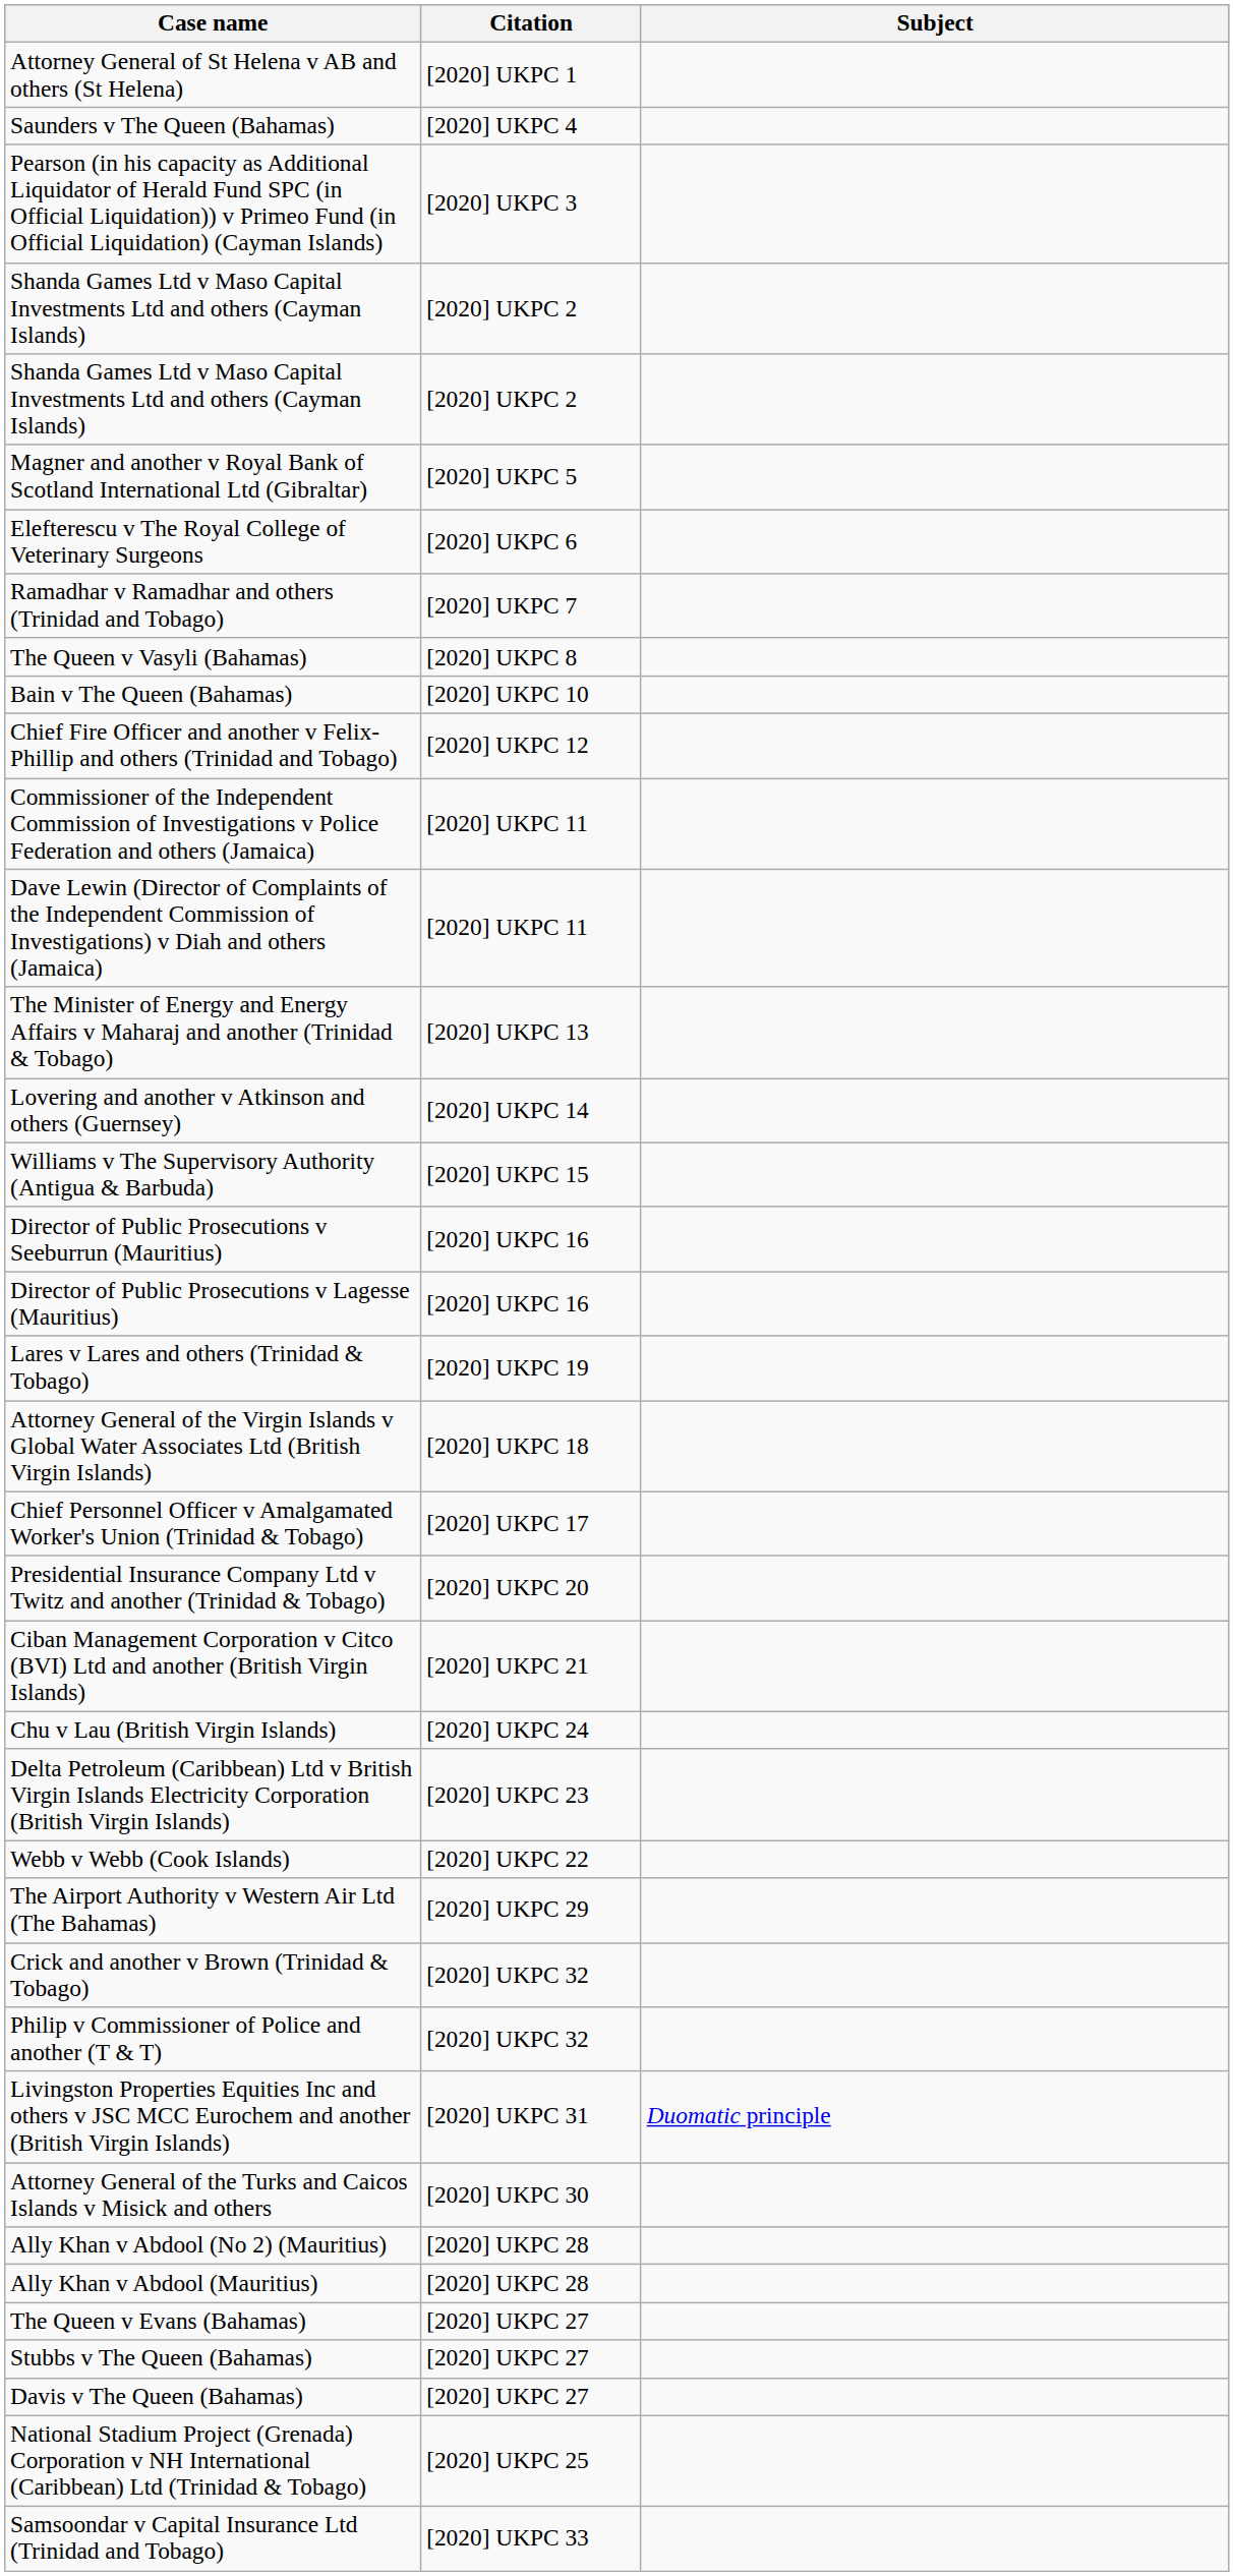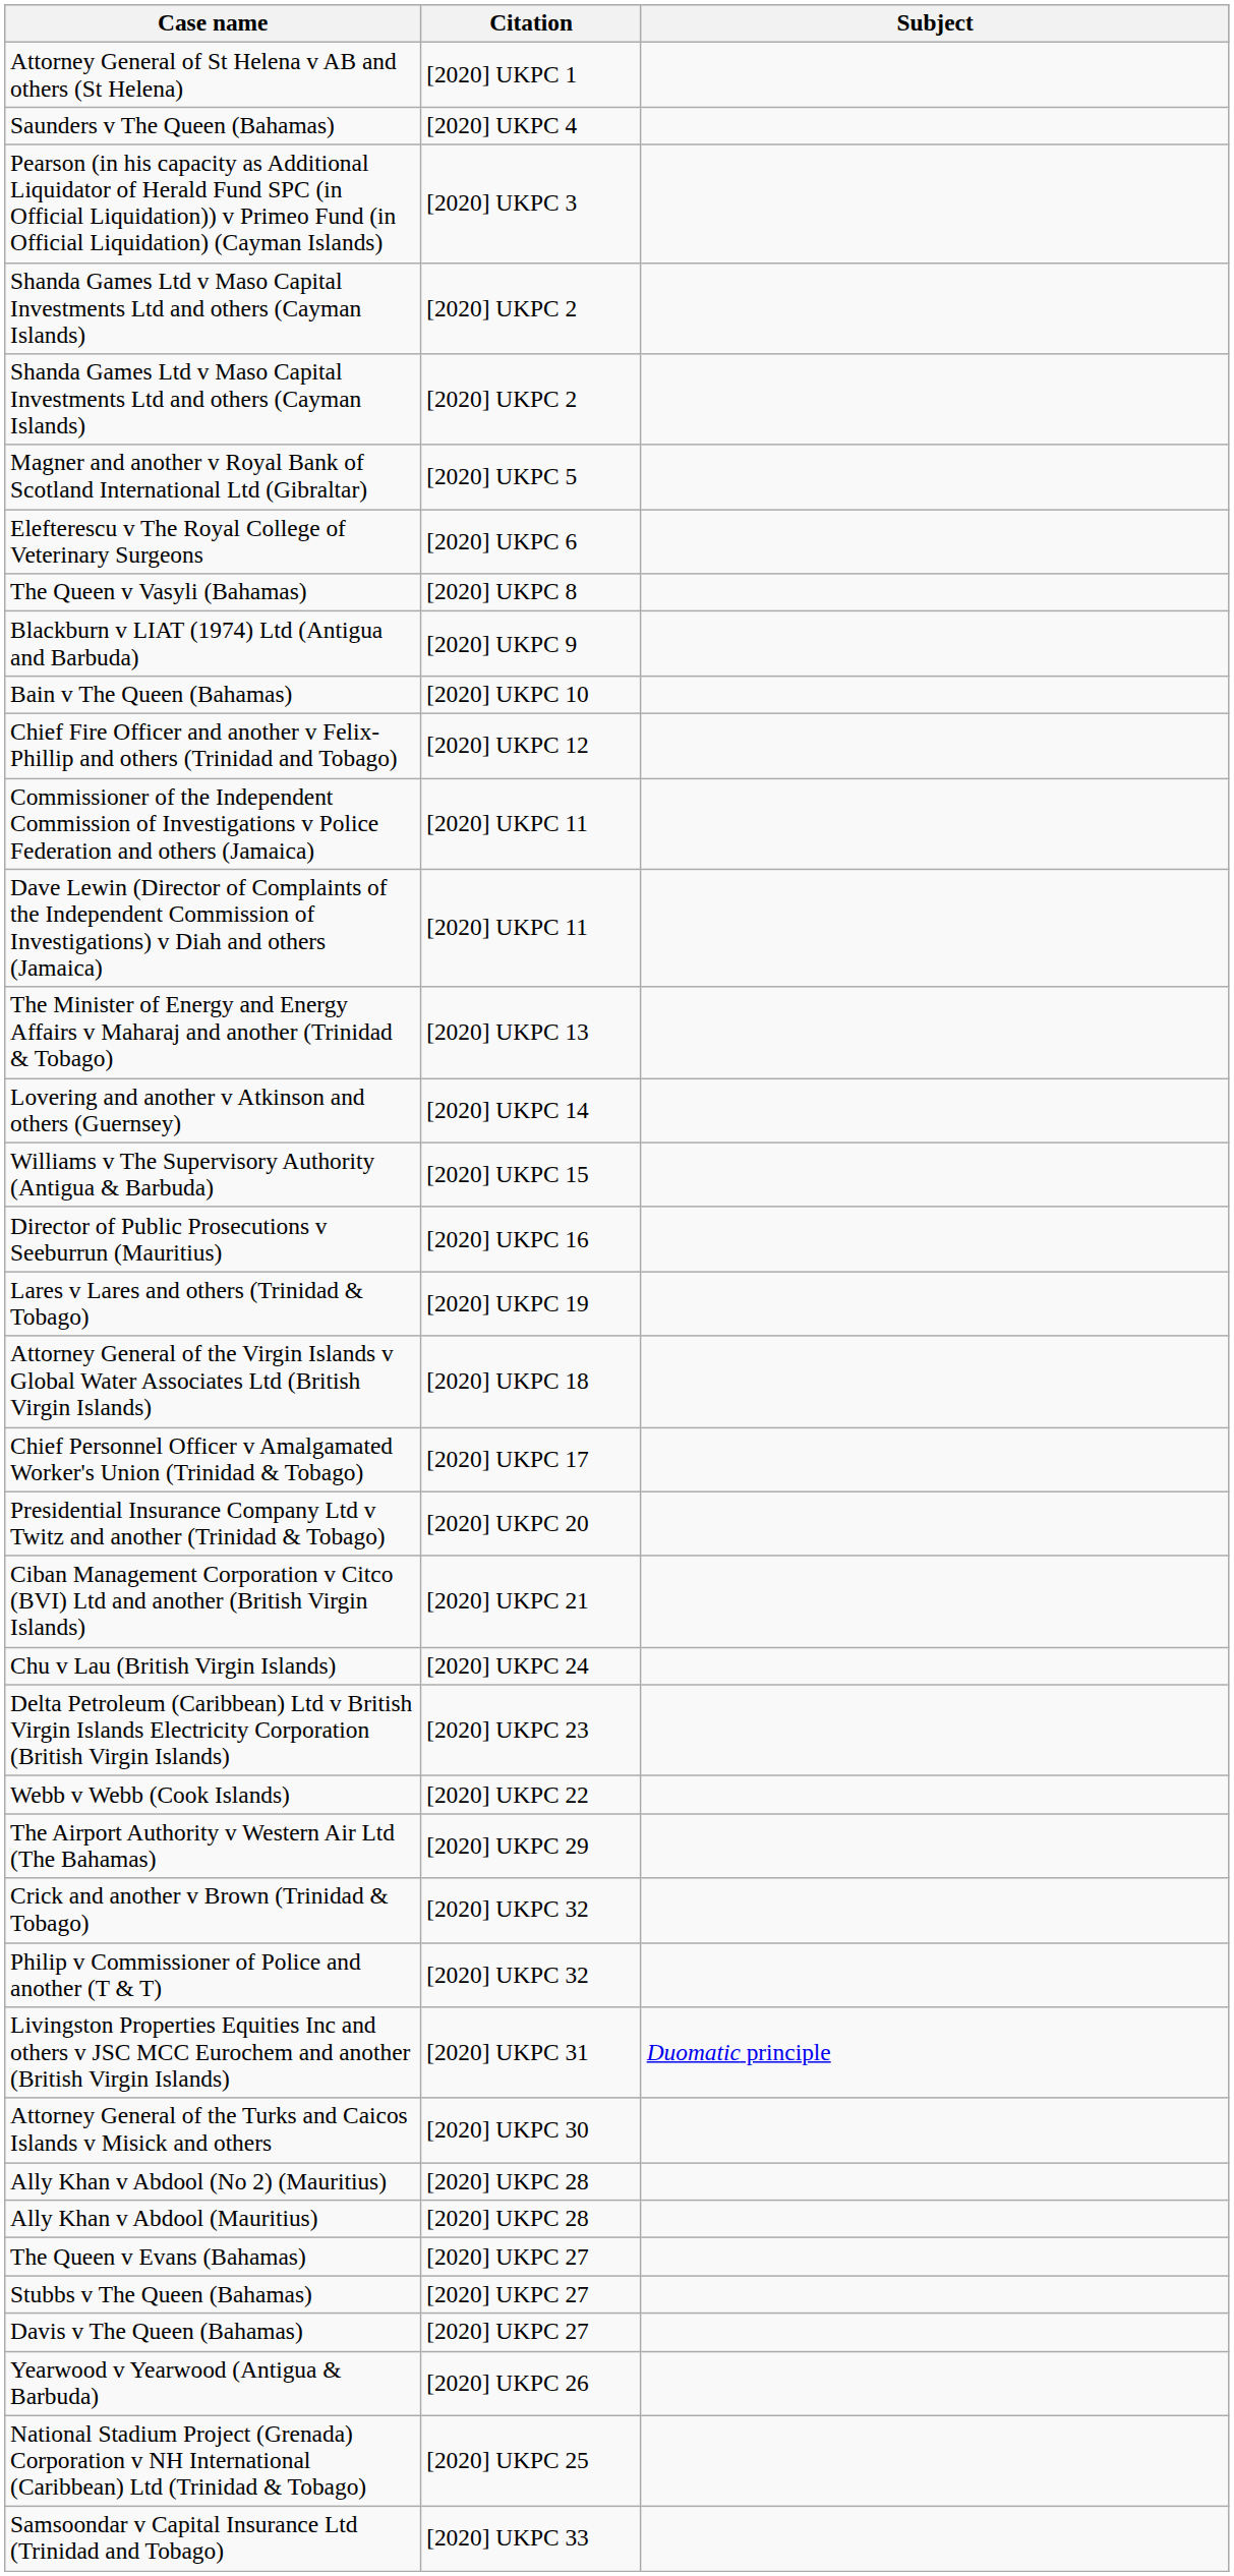- row: Ramadhar v Ramadhar and others (Trinidad and Tobago) | [2020] UKPC 7
+ row: Blackburn v LIAT (1974) Ltd (Antigua and Barbuda) | [2020] UKPC 9
- row: Director of Public Prosecutions v Lagesse (Mauritius) | [2020] UKPC 16
+ row: Yearwood v Yearwood (Antigua & Barbuda) | [2020] UKPC 26
